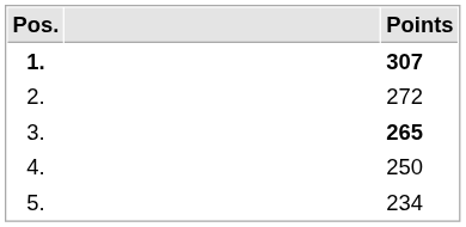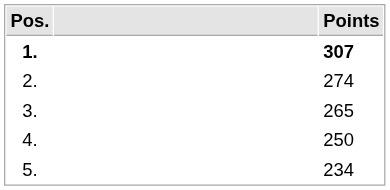2. | Points: 272 -> 274
3. | Points: bold -> normal
